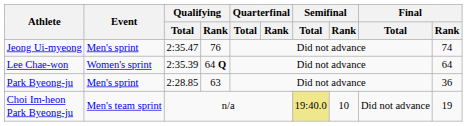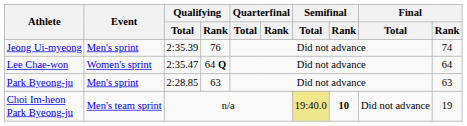Jeong Ui-myeong | Qualifying / Total: 2:35.47 -> 2:35.39
Lee Chae-won | Qualifying / Total: 2:35.39 -> 2:35.47
Park Byeong-ju | Final / Rank: 36 -> 63
Choi Im-heon Park Byeong-ju | Semifinal / Rank: normal -> bold
